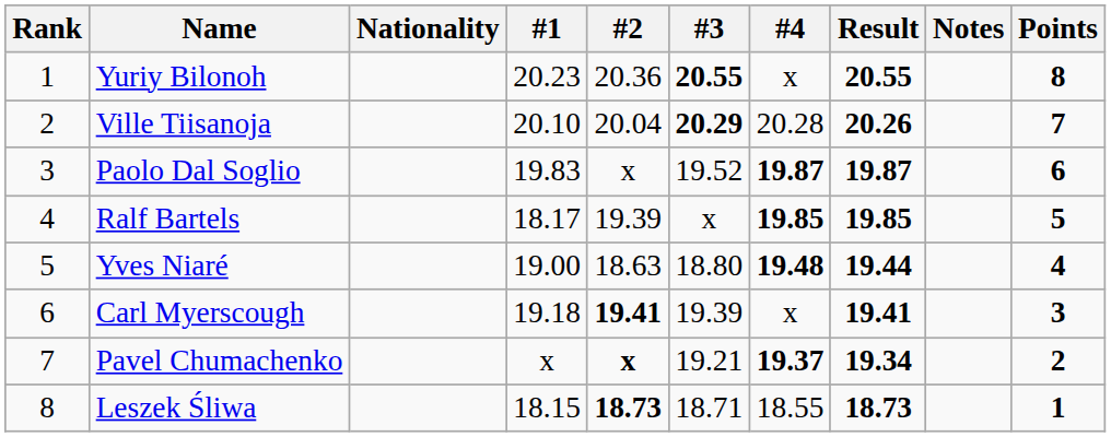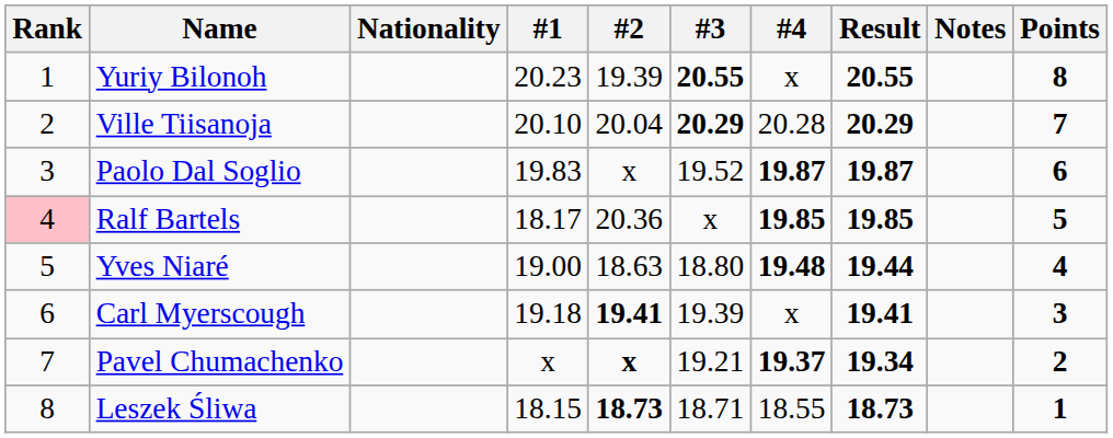Yuriy Bilonoh | #2: 20.36 -> 19.39
Ville Tiisanoja | Result: 20.26 -> 20.29
Ralf Bartels | Rank: no background -> pink background
Ralf Bartels | #2: 19.39 -> 20.36
